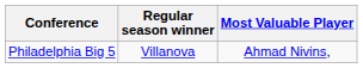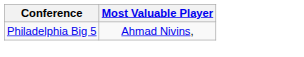- column: Regular season winner | Villanova
